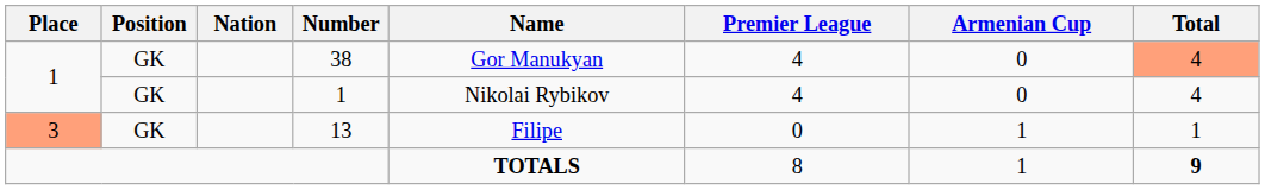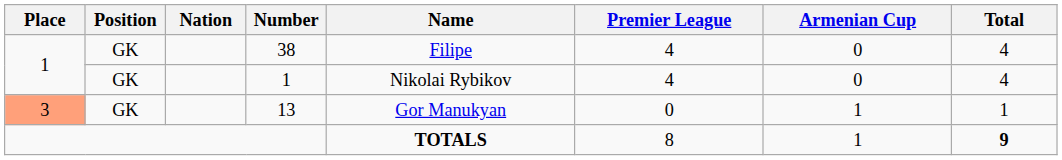38 | Name: Gor Manukyan -> Filipe
38 | Total: lightsalmon background -> no background
13 | Name: Filipe -> Gor Manukyan
